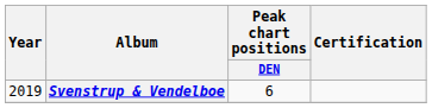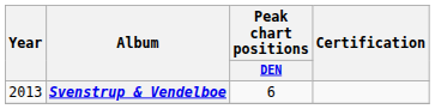Svenstrup & Vendelboe | Year: 2019 -> 2013
